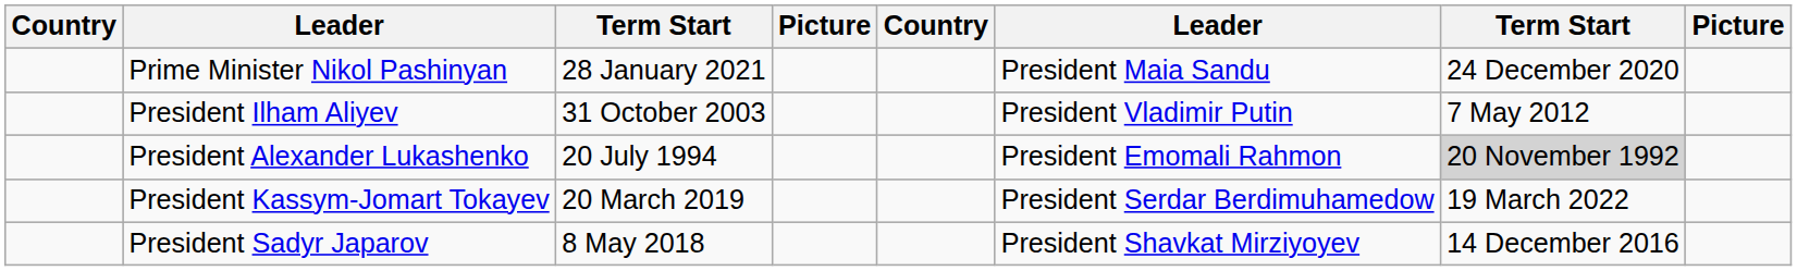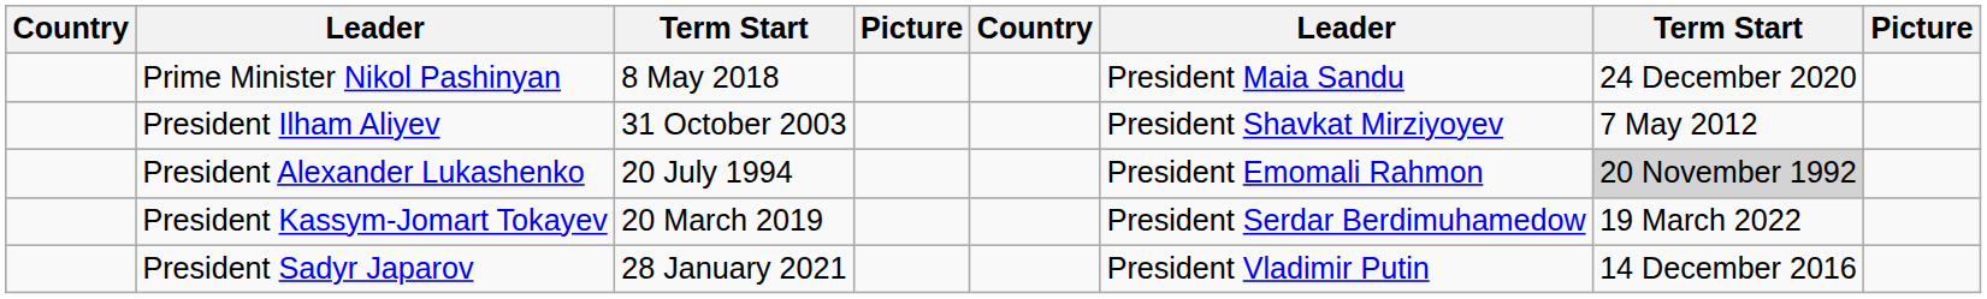Prime Minister Nikol Pashinyan | column 3: 28 January 2021 -> 8 May 2018
President Ilham Aliyev | column 6: President Vladimir Putin -> President Shavkat Mirziyoyev
President Sadyr Japarov | column 3: 8 May 2018 -> 28 January 2021
President Sadyr Japarov | column 6: President Shavkat Mirziyoyev -> President Vladimir Putin
